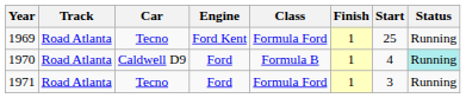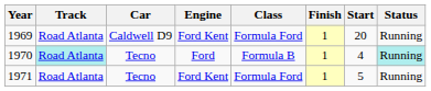1969 | Car: Tecno -> Caldwell D9
1969 | Start: 25 -> 20
1970 | Track: no background -> paleturquoise background
1970 | Car: Caldwell D9 -> Tecno
1971 | Engine: Ford -> Ford Kent
1971 | Start: 3 -> 5
